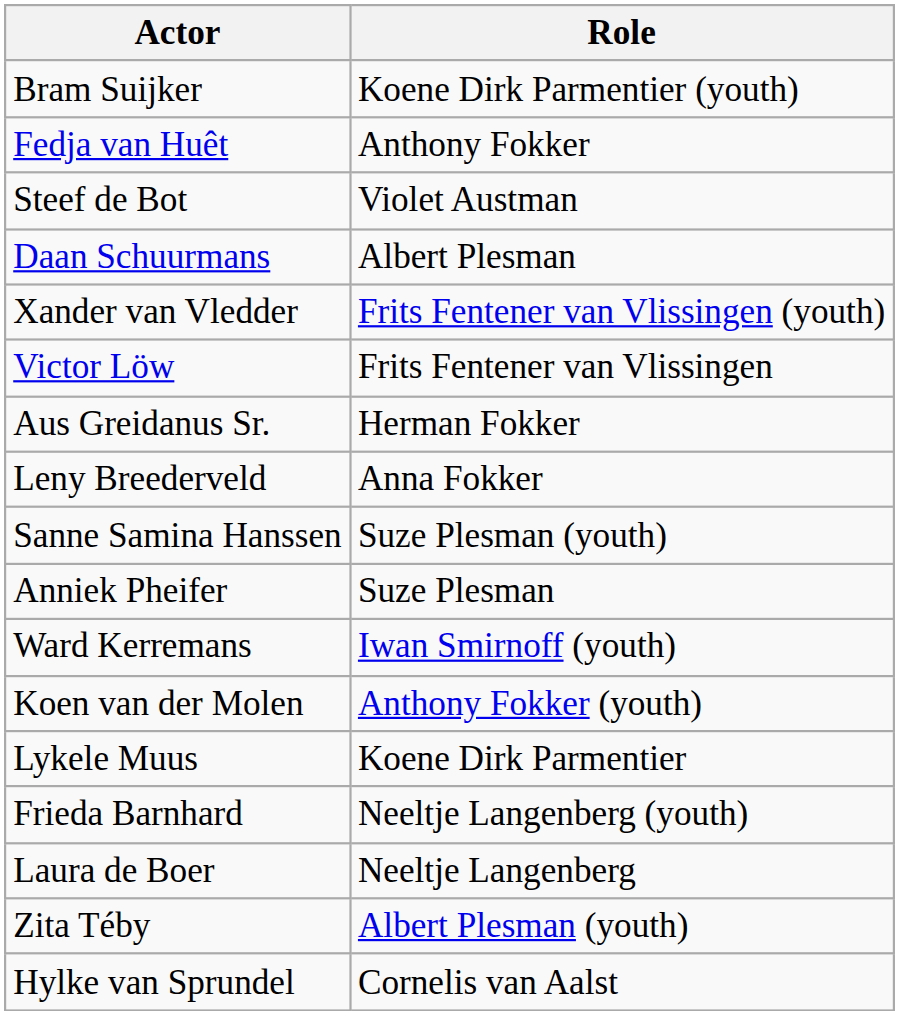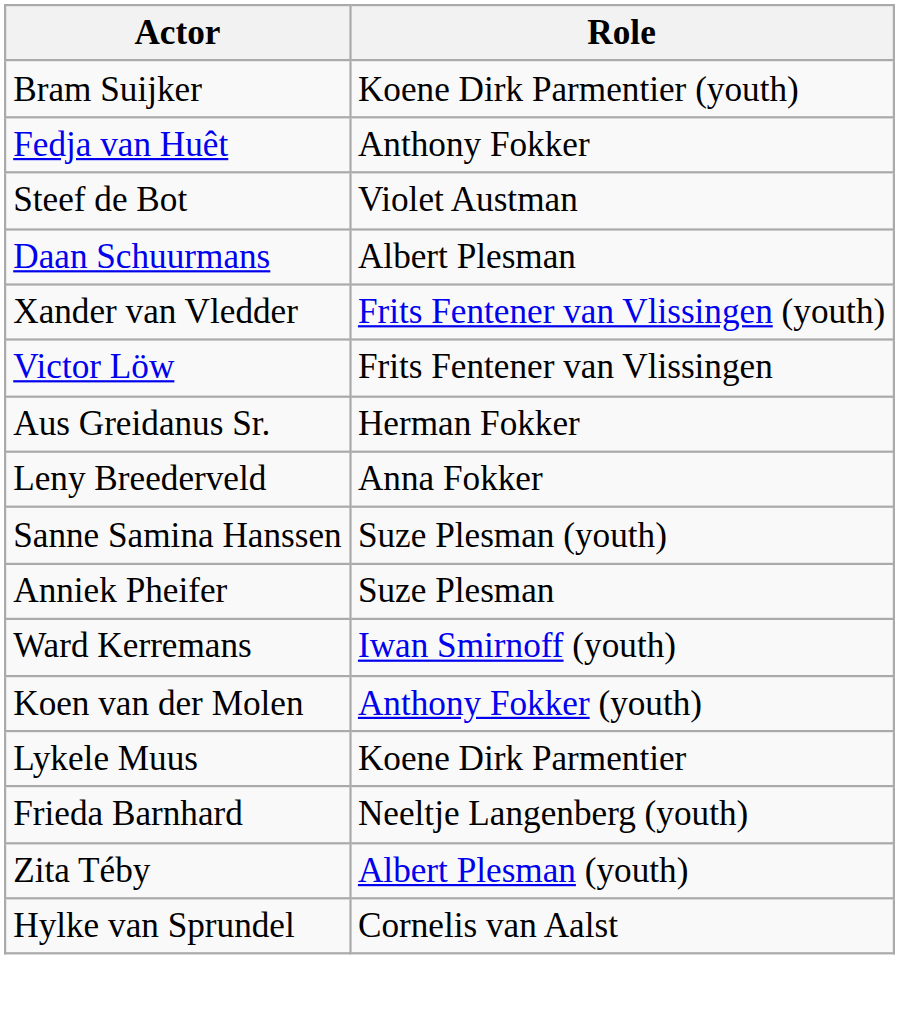- row: Laura de Boer | Neeltje Langenberg
